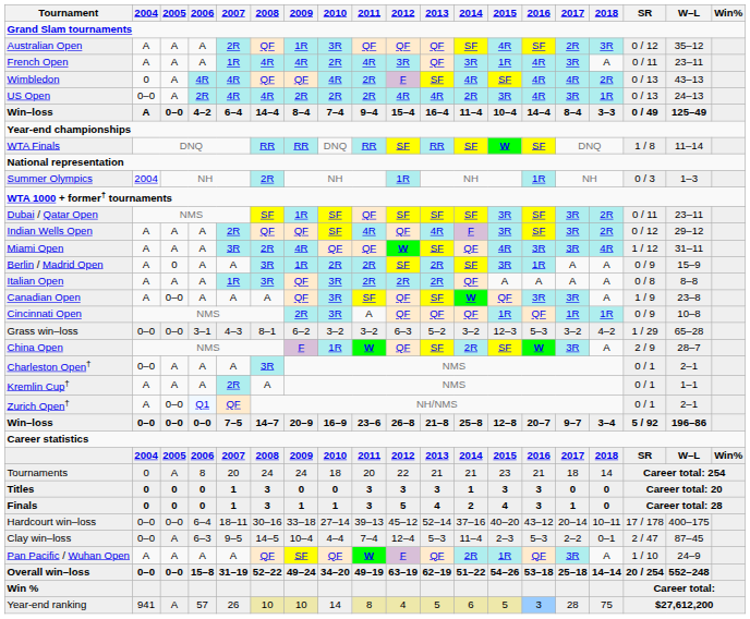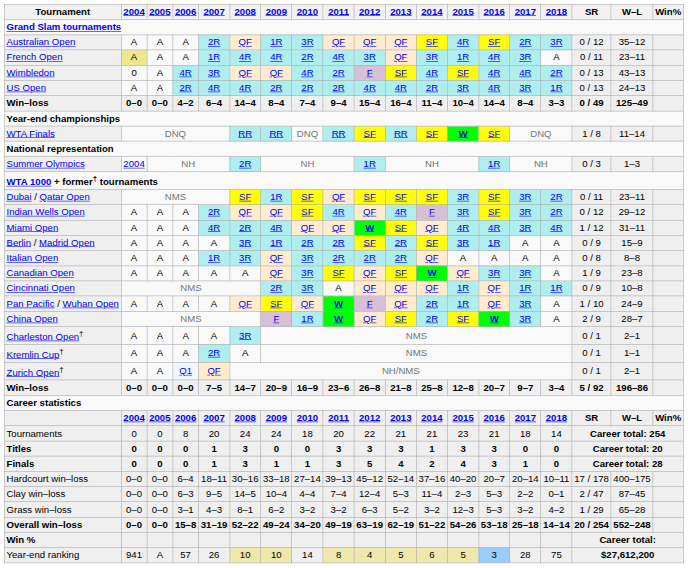French Open | 2004: no background -> khaki background
Wimbledon | 2007: 4R -> 3R
US Open | 2004: 0–0 -> A
Win–loss / 4–2 | 2004: A -> 0–0
Miami Open | 2007: 3R -> 4R
Miami Open | 2016: 3R -> 4R
Berlin / Madrid Open | 2005: 0 -> A
Canadian Open | 2005: 0–0 -> A
rows swapped: Pan Pacific / Wuhan Open <-> Grass win–loss
Charleston Open† | 2004: 0–0 -> A
Zurich Open† | 2005: 0–0 -> A
Tournaments | 2005: A -> 0
Hardcourt win–loss | 2016: 43–12 -> 20–7
Clay win–loss | 2005: A -> 0–0
